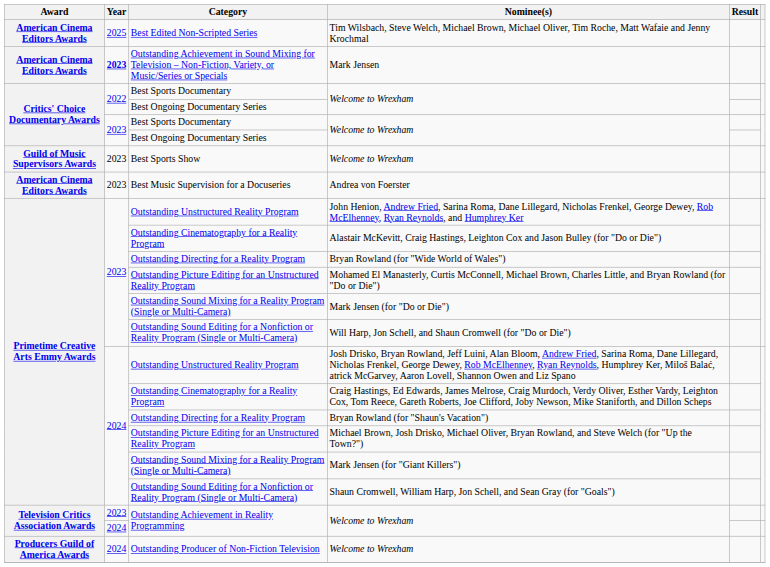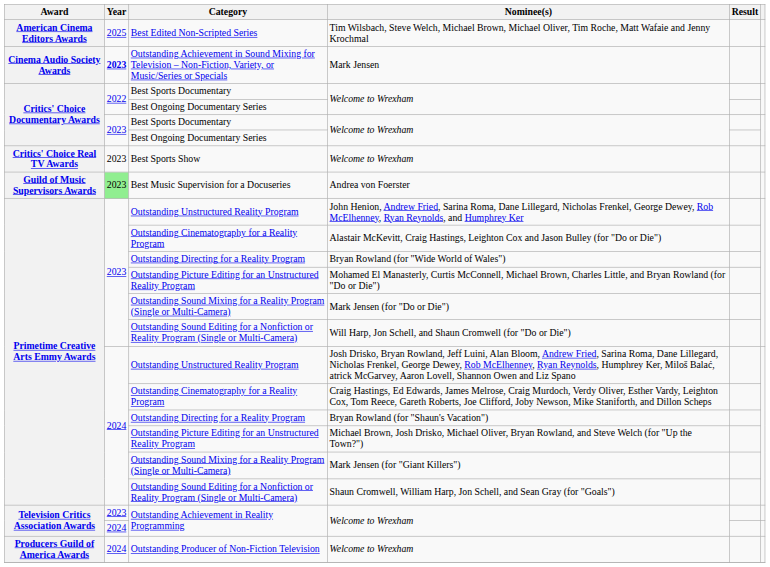Mark Jensen | Award: American Cinema Editors Awards -> Cinema Audio Society Awards
Best Sports Show / Welcome to Wrexham | Award: Guild of Music Supervisors Awards -> Critics' Choice Real TV Awards
Andrea von Foerster | Award: American Cinema Editors Awards -> Guild of Music Supervisors Awards
Andrea von Foerster | Year: no background -> lightgreen background
